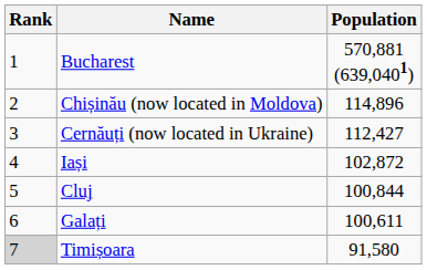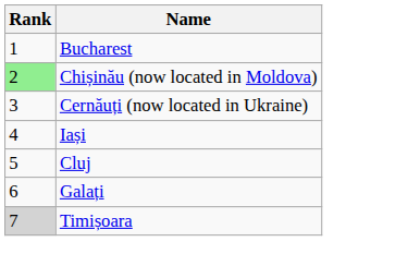- column: Population | 570,881 (639,0401) | 114,896 | 112,427 | 102,872 | 100,844 | 100,611 | 91,580
Chișinău (now located in Moldova) | Rank: no background -> lightgreen background
